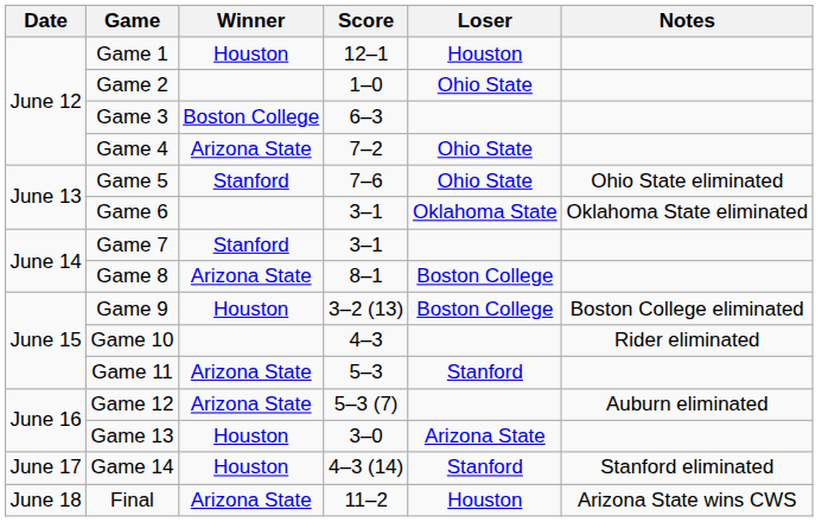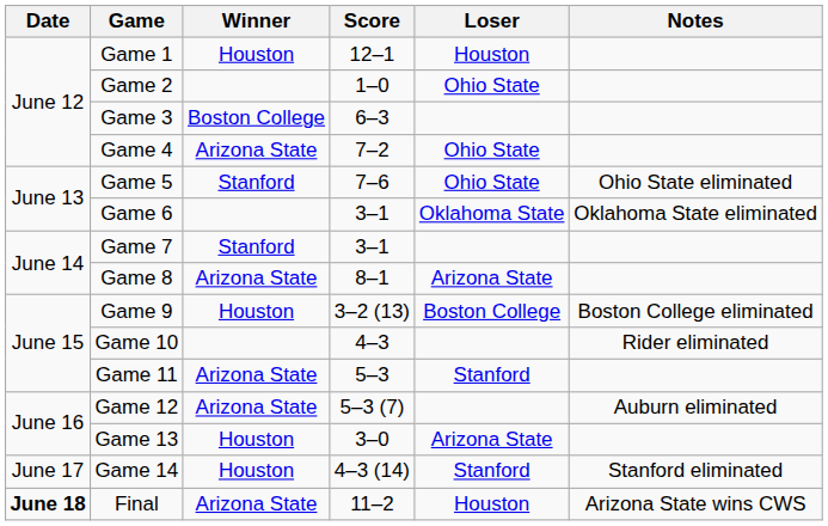Game 8 | Loser: Boston College -> Arizona State
Final | Date: normal -> bold
